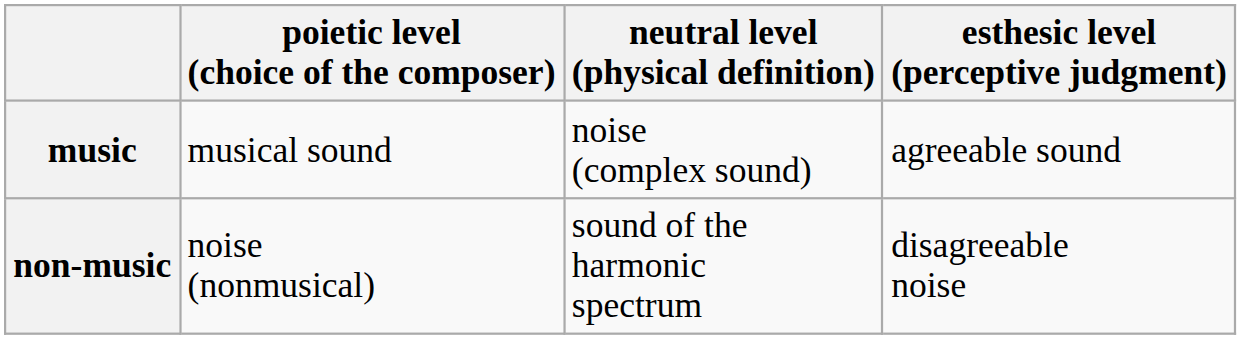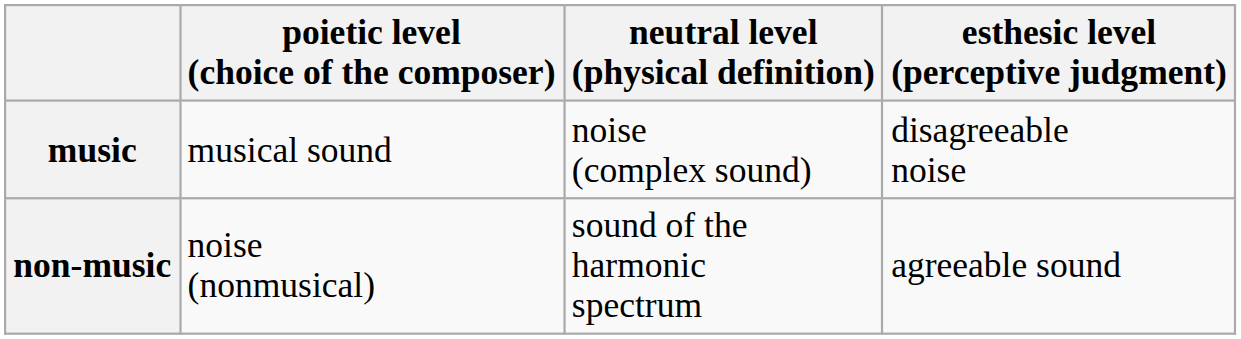music | esthesic level (perceptive judgment): agreeable sound -> disagreeable noise
non-music | esthesic level (perceptive judgment): disagreeable noise -> agreeable sound
